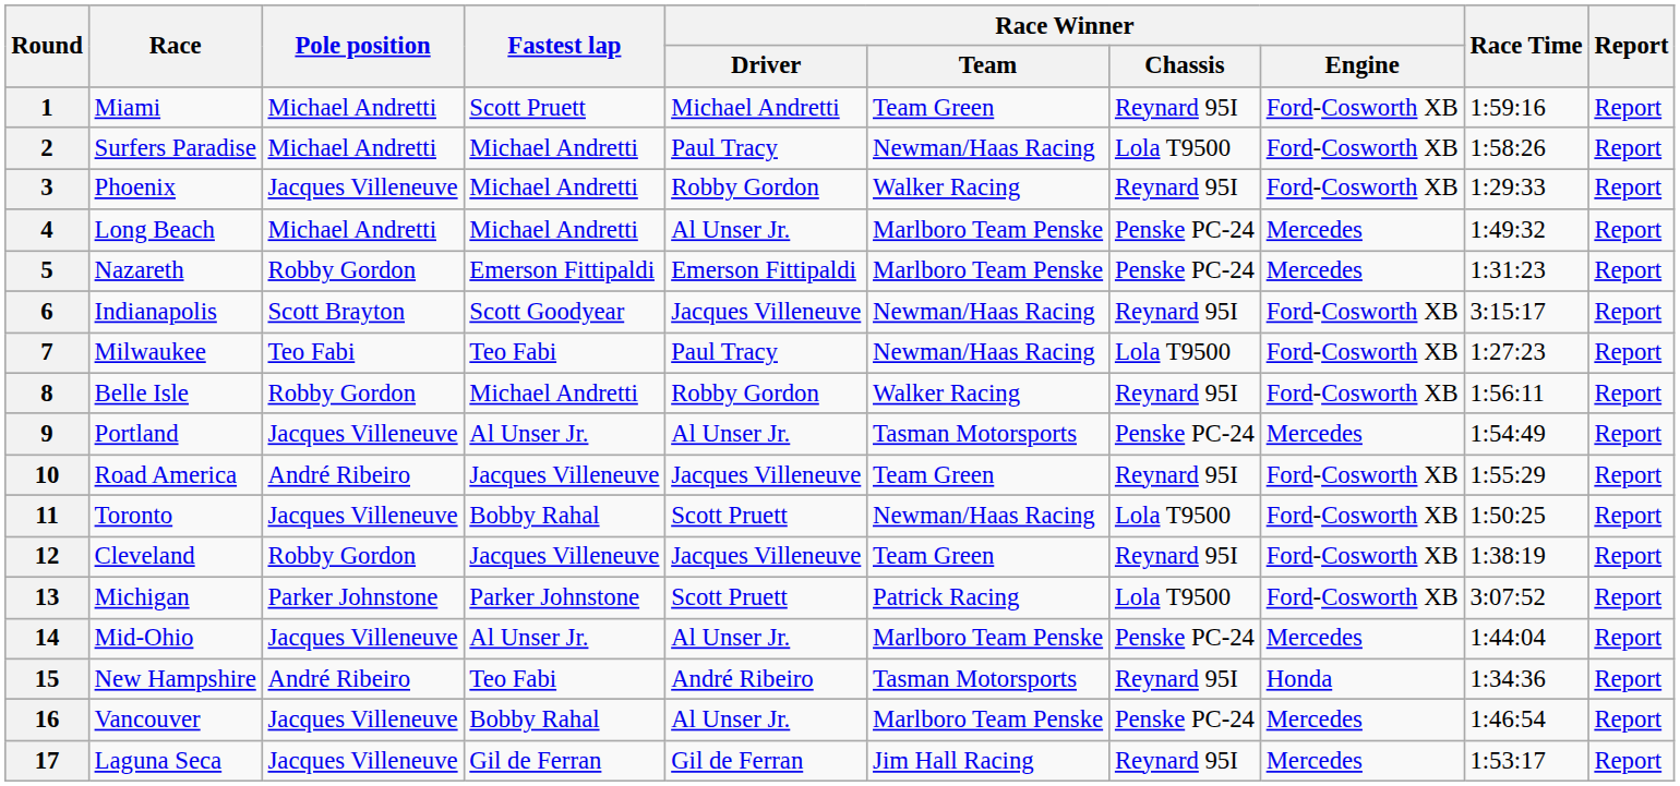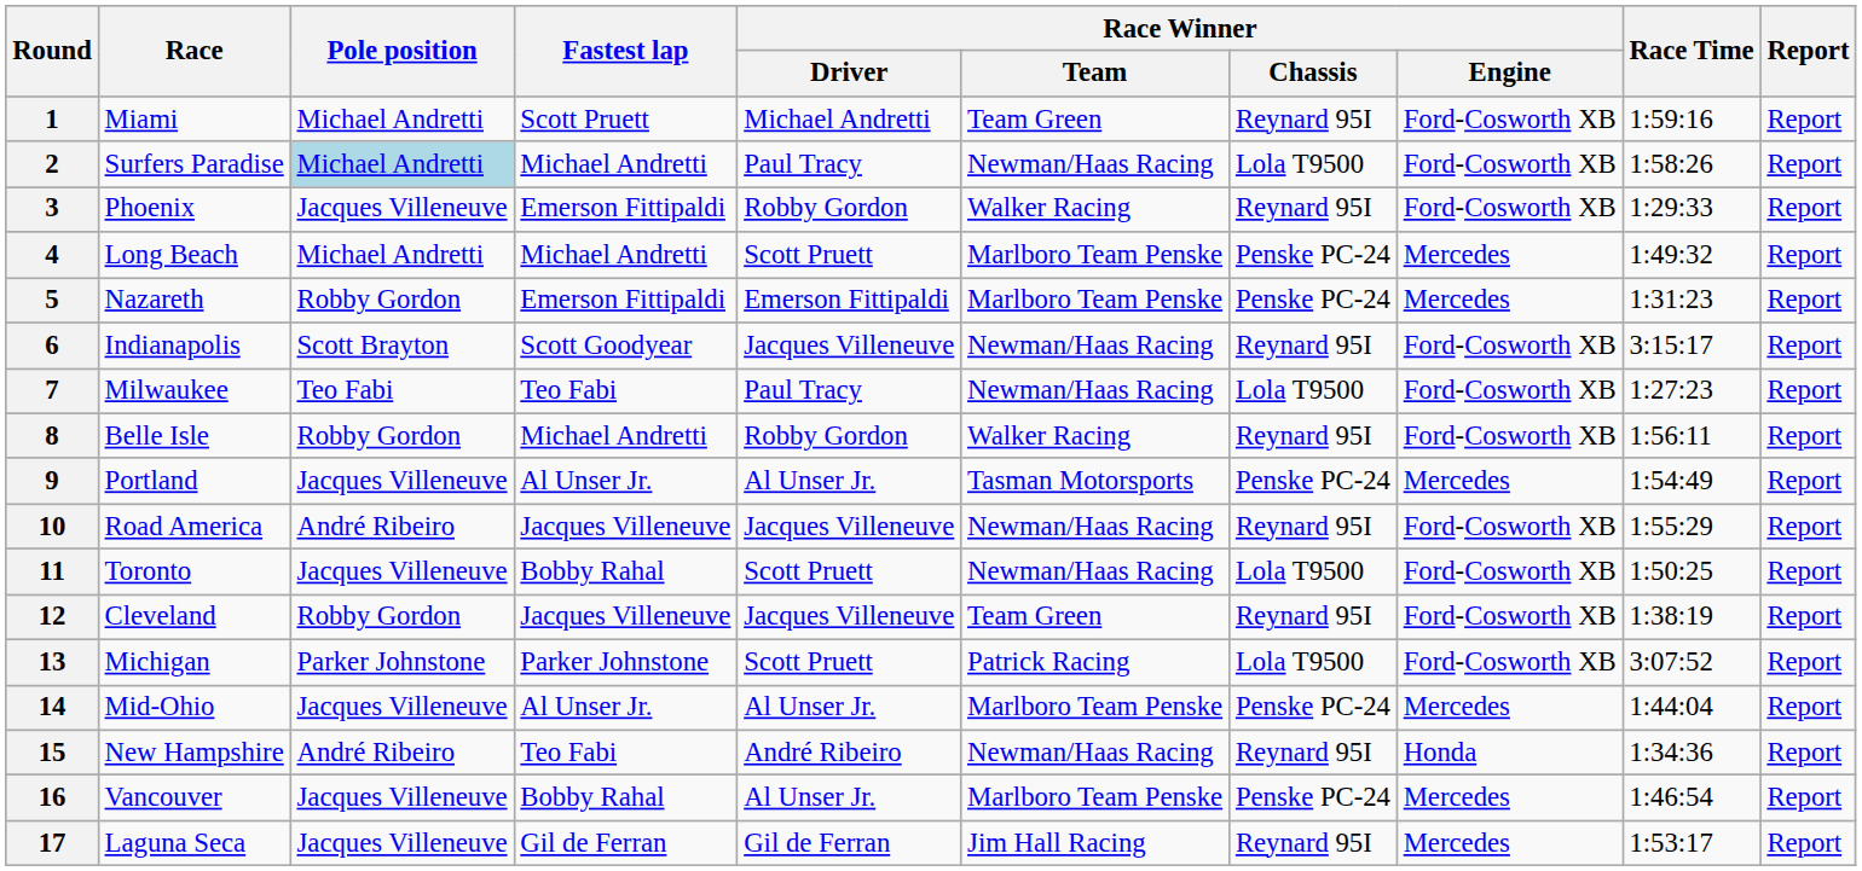2 | Pole position: no background -> lightblue background
3 | Fastest lap: Michael Andretti -> Emerson Fittipaldi
4 | Race Winner / Driver: Al Unser Jr. -> Scott Pruett
10 | Race Winner / Team: Team Green -> Newman/Haas Racing
15 | Race Winner / Team: Tasman Motorsports -> Newman/Haas Racing
